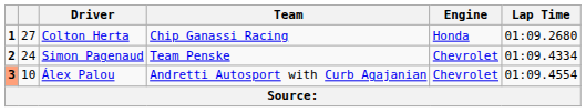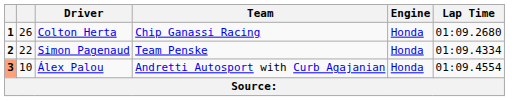Colton Herta | column 2: 27 -> 26
Simon Pagenaud | column 2: 24 -> 22
Simon Pagenaud | Engine: Chevrolet -> Honda
Álex Palou | Engine: Chevrolet -> Honda
